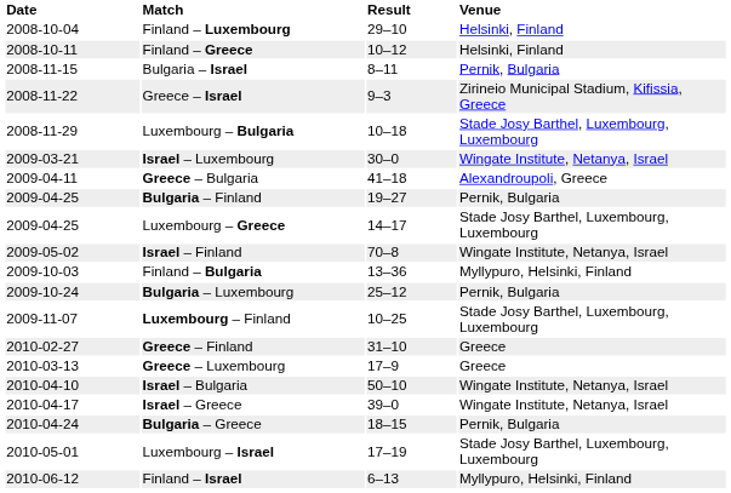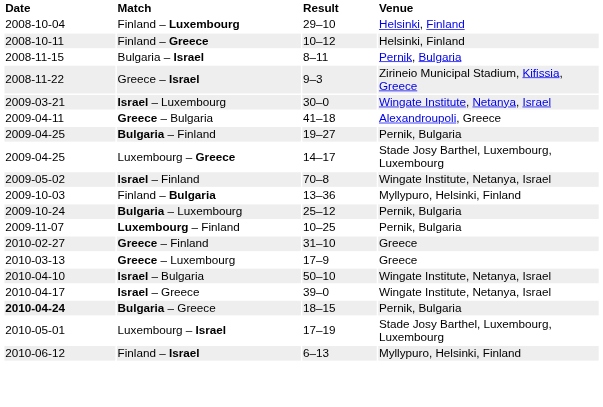- row: 2008-11-29 | Luxembourg – Bulgaria | 10–18 | Stade Josy Barthel, Luxembourg, Luxembourg
Luxembourg – Finland | Venue: Stade Josy Barthel, Luxembourg, Luxembourg -> Pernik, Bulgaria
Bulgaria – Greece | Date: normal -> bold
